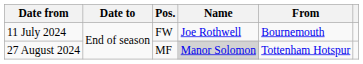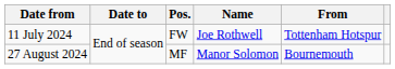11 July 2024 | From: Bournemouth -> Tottenham Hotspur
27 August 2024 | Name: lightgrey background -> no background
27 August 2024 | From: Tottenham Hotspur -> Bournemouth
